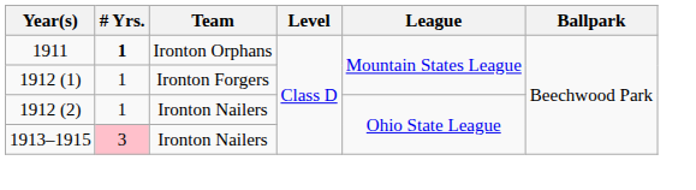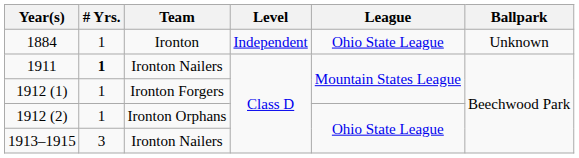+ row: 1884 | 1 | Ironton | Independent | Ohio State League | Unknown
1911 | Team: Ironton Orphans -> Ironton Nailers
1912 (2) | Team: Ironton Nailers -> Ironton Orphans
1913–1915 | # Yrs.: pink background -> no background
